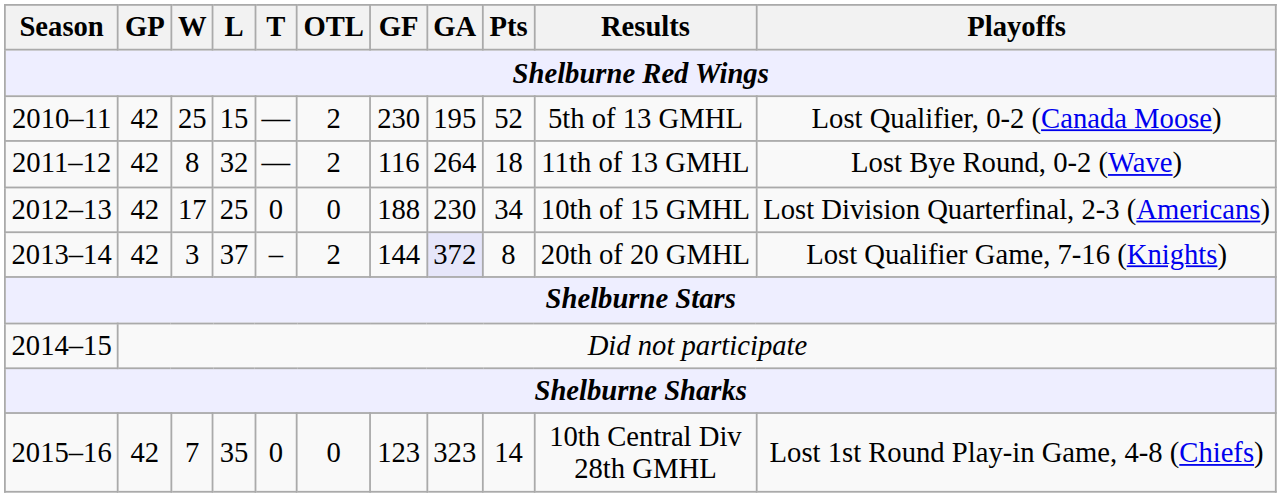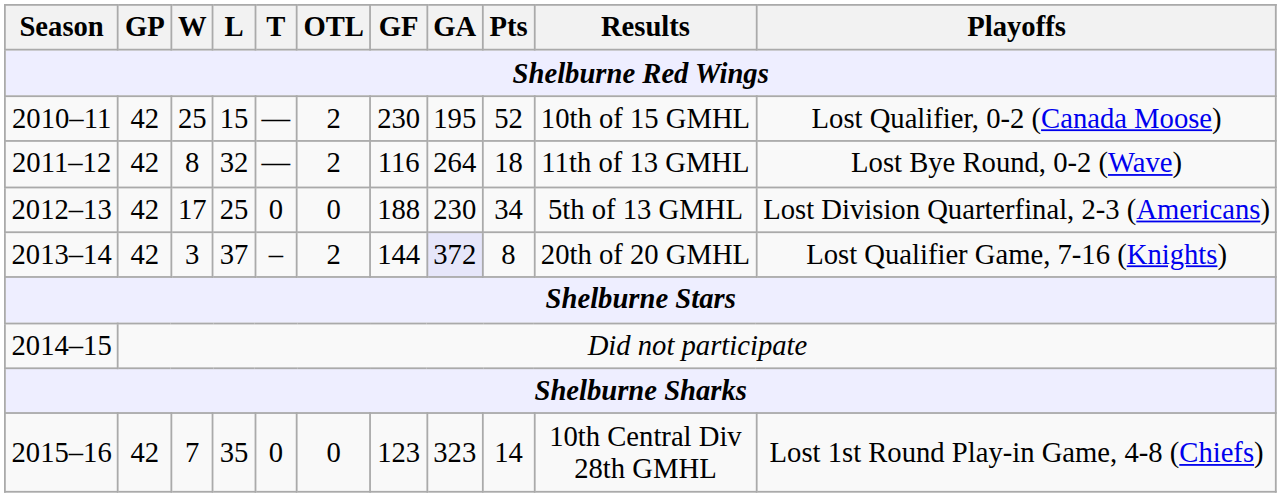2010–11 | Results: 5th of 13 GMHL -> 10th of 15 GMHL
2012–13 | Results: 10th of 15 GMHL -> 5th of 13 GMHL
